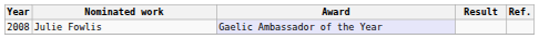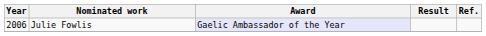Julie Fowlis | Year: 2008 -> 2006
